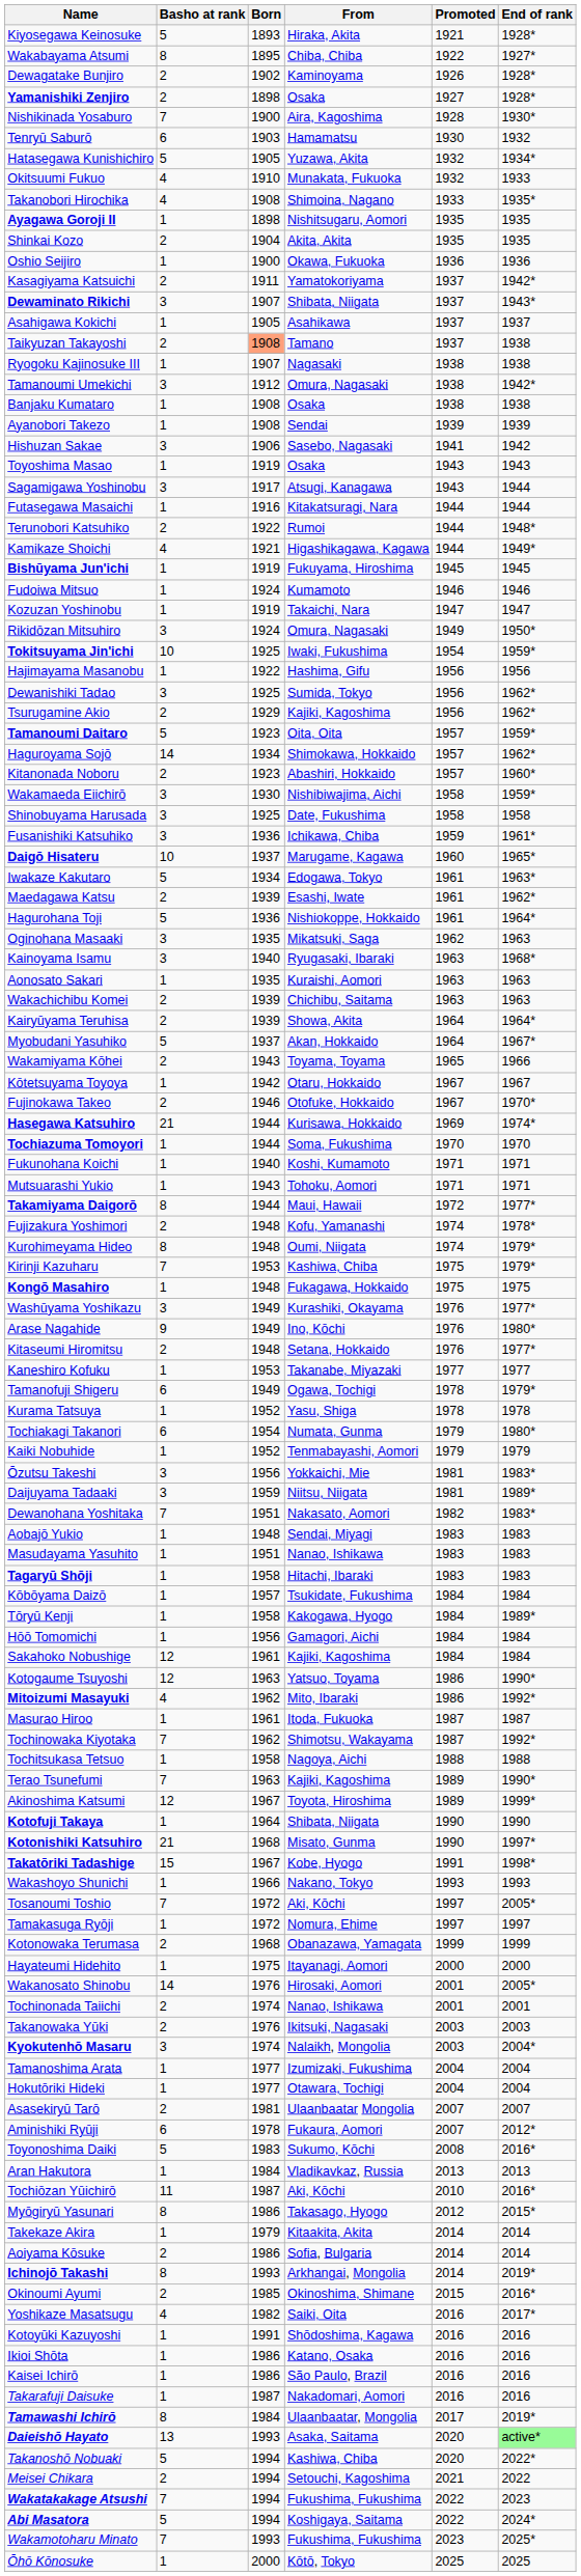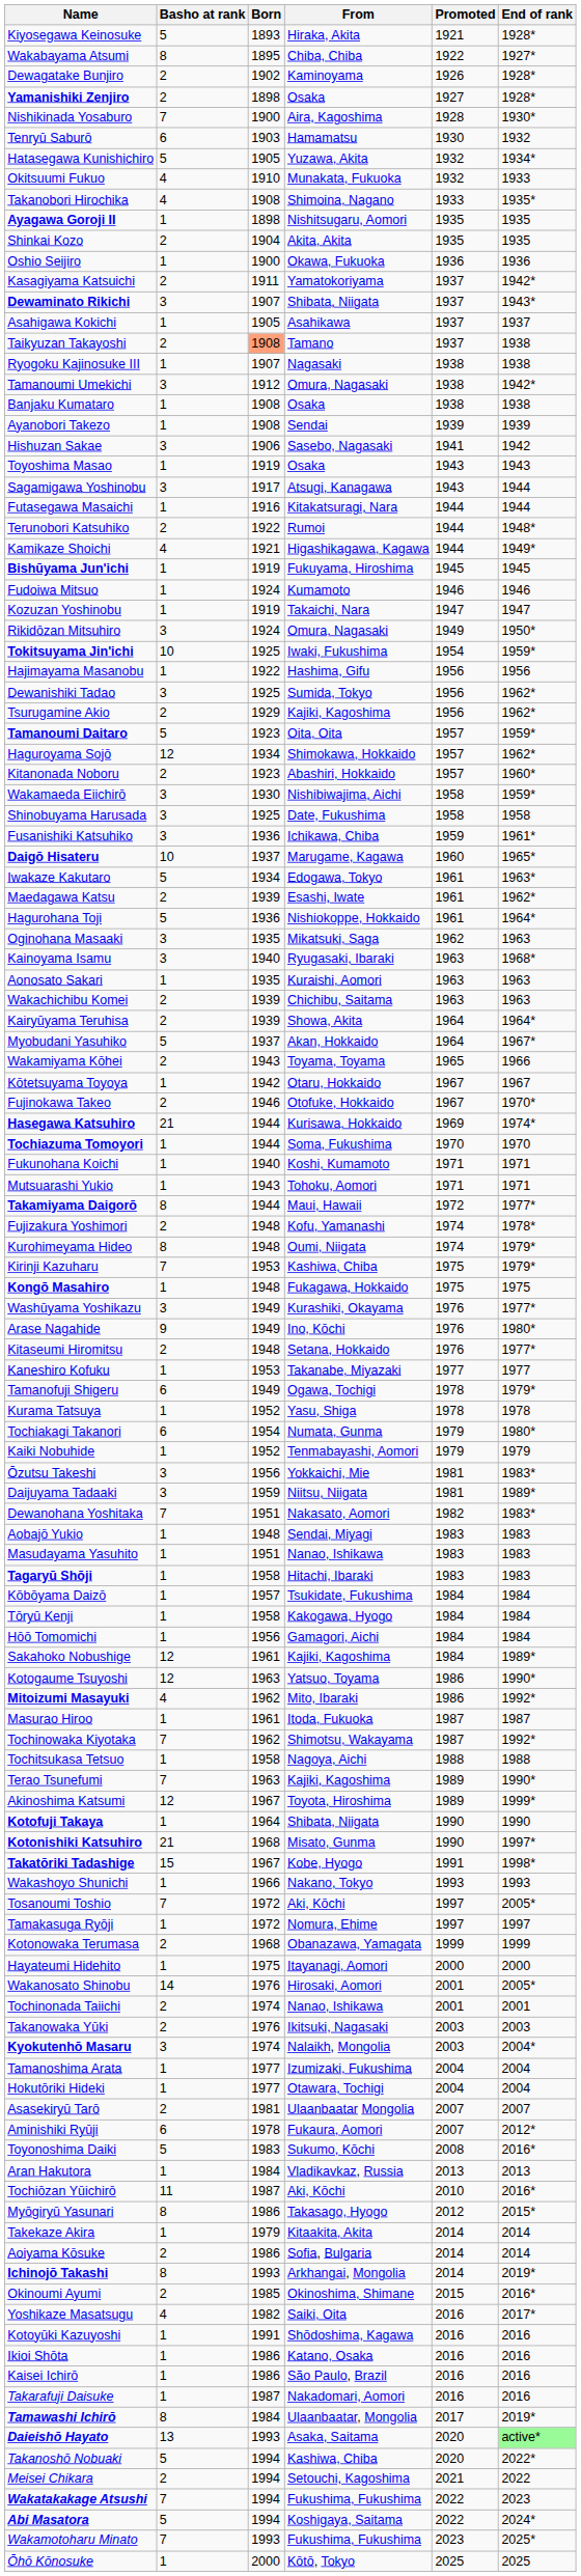Haguroyama Sojō | Basho at rank: 14 -> 12
Tōryū Kenji | End of rank: 1989* -> 1984
Sakahoko Nobushige | End of rank: 1984 -> 1989*
